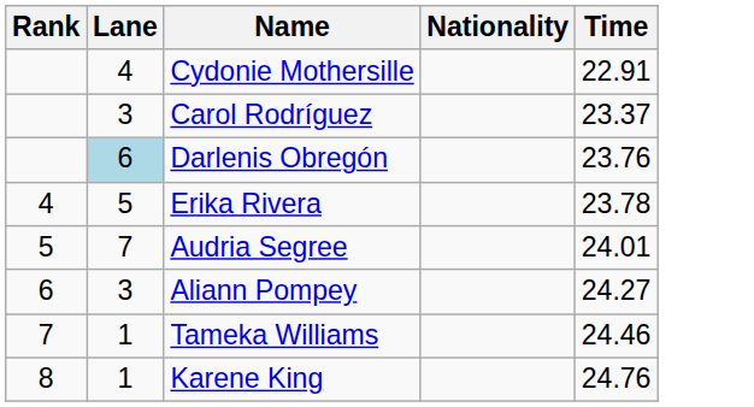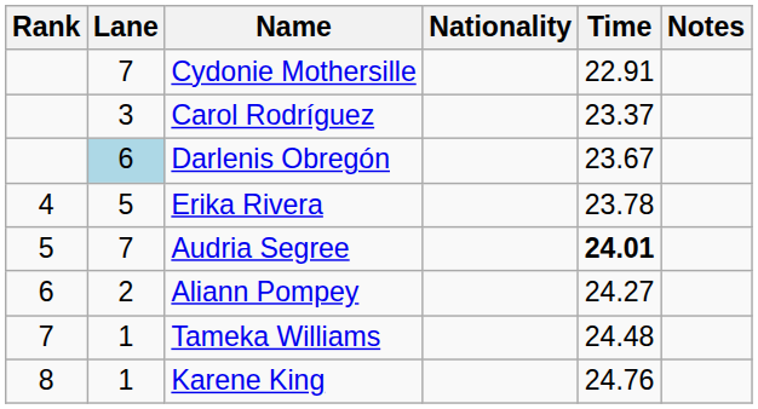+ column: Notes
Cydonie Mothersille | Lane: 4 -> 7
Darlenis Obregón | Time: 23.76 -> 23.67
Audria Segree | Time: normal -> bold
Aliann Pompey | Lane: 3 -> 2
Tameka Williams | Time: 24.46 -> 24.48
